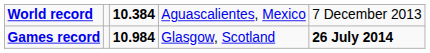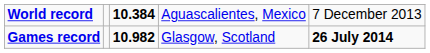Games record | column 3: 10.984 -> 10.982
